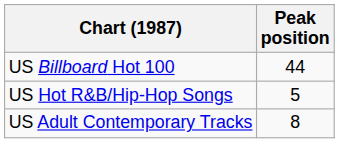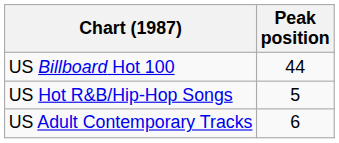US Adult Contemporary Tracks | Peak position: 8 -> 6
